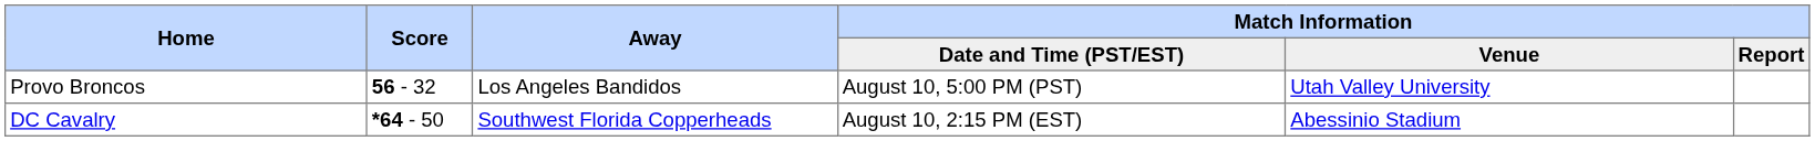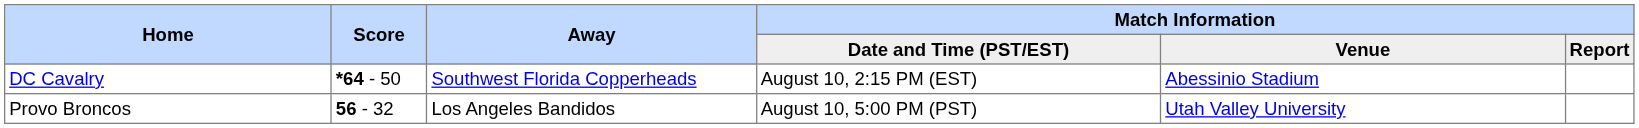rows swapped: DC Cavalry <-> Provo Broncos
